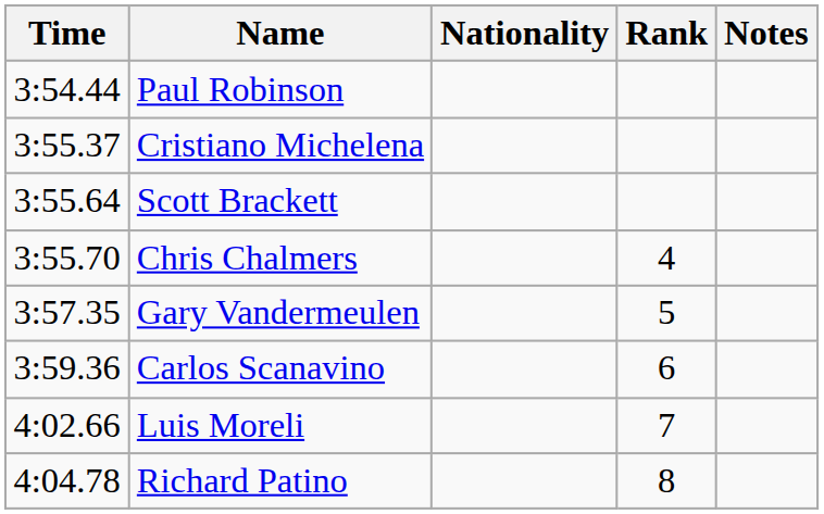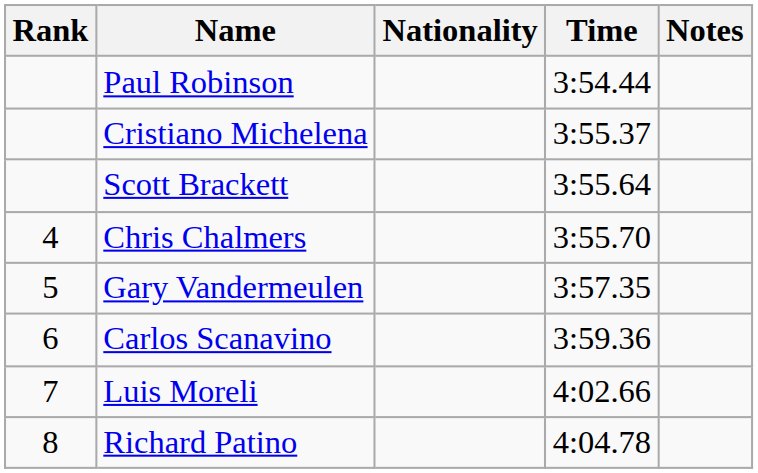columns swapped: Rank <-> Time
